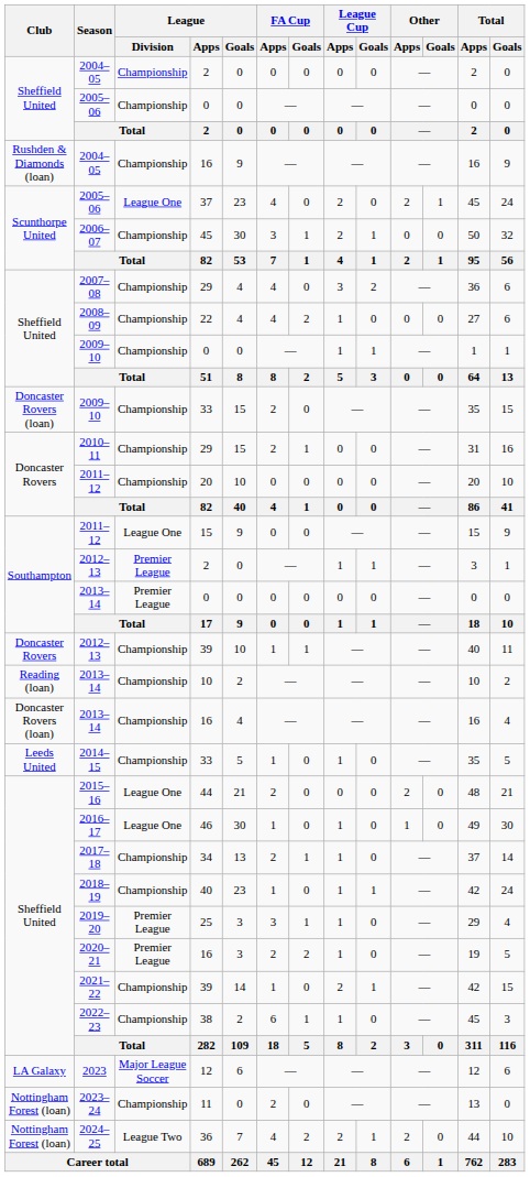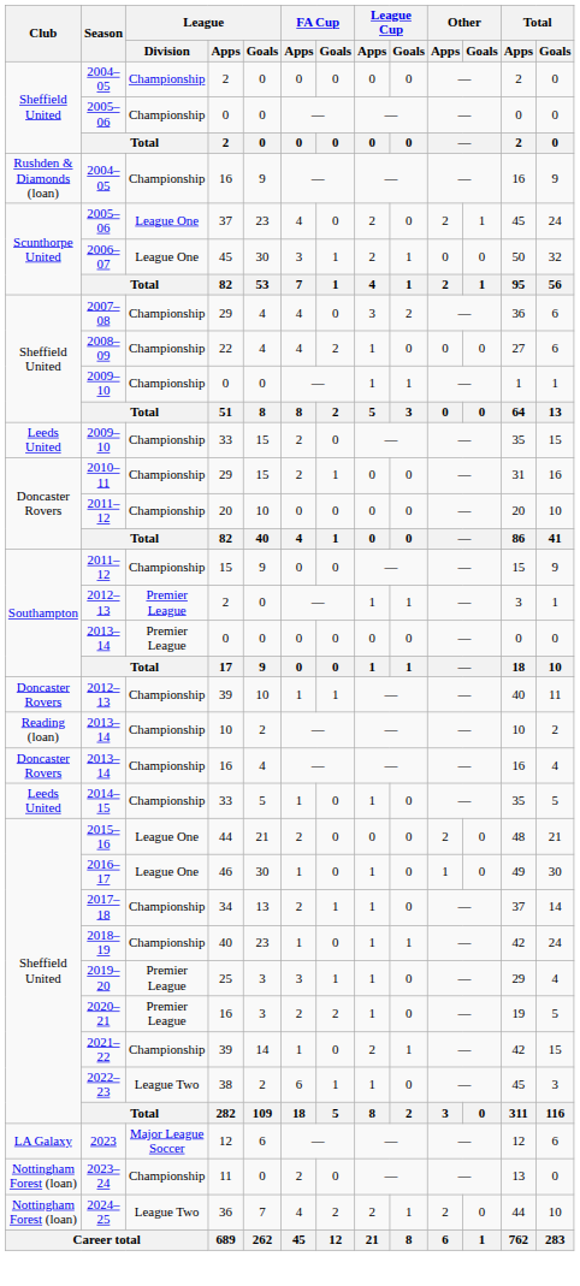2006–07 | League / Division: Championship -> League One
2009–10 / 33 | Club: Doncaster Rovers (loan) -> Leeds United
2011–12 / 15 | League / Division: League One -> Championship
2013–14 / 16 | Club: Doncaster Rovers (loan) -> Doncaster Rovers
2022–23 | League / Division: Championship -> League Two
